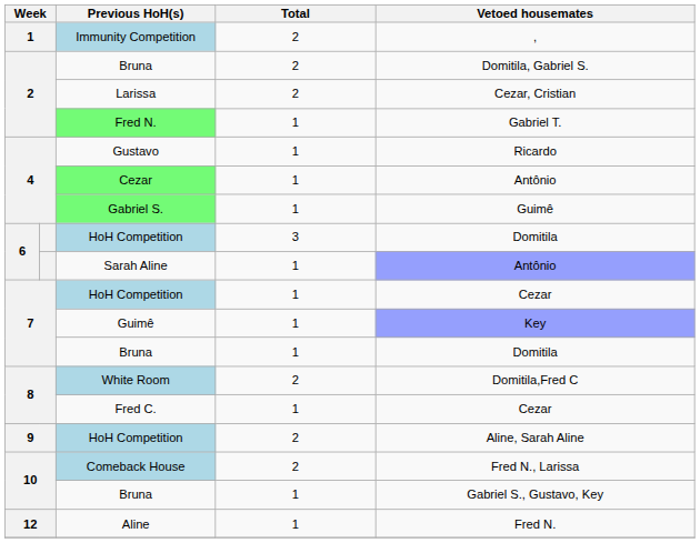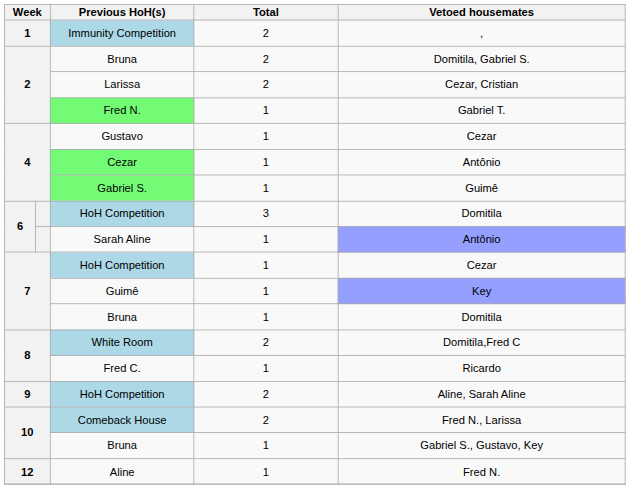Gustavo | Vetoed housemates: Ricardo -> Cezar
Fred C. | Vetoed housemates: Cezar -> Ricardo
